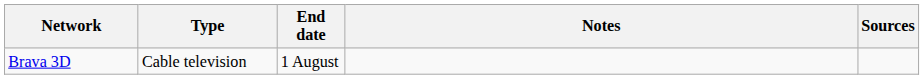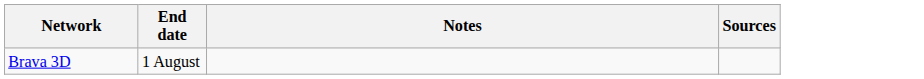- column: Type | Cable television
